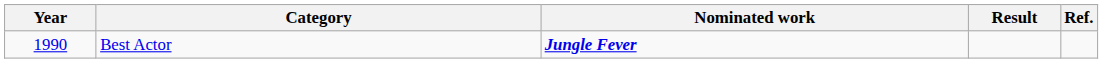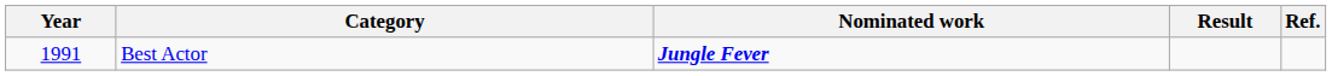Best Actor | Year: 1990 -> 1991
